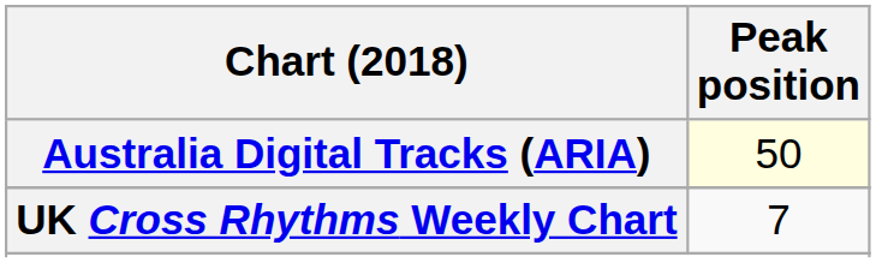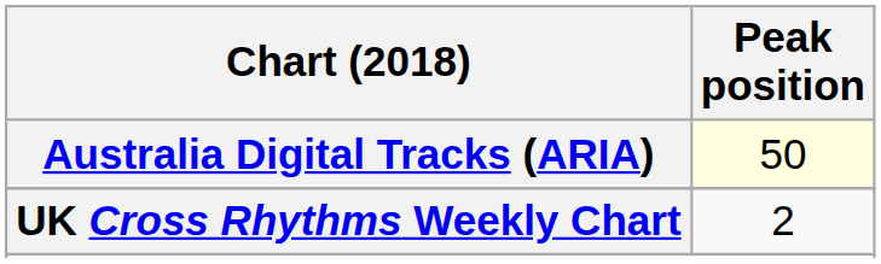UK Cross Rhythms Weekly Chart | Peak position: 7 -> 2
